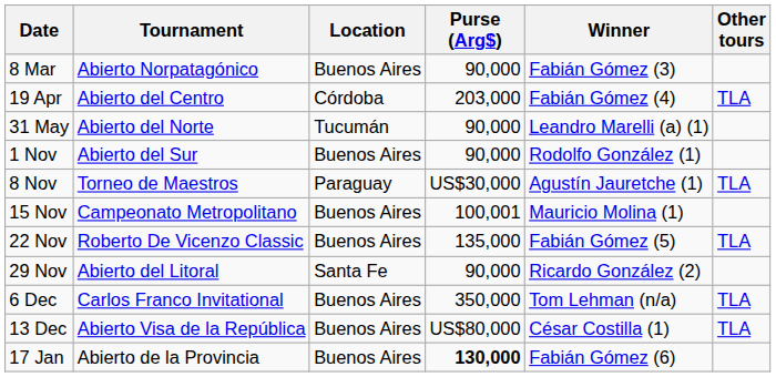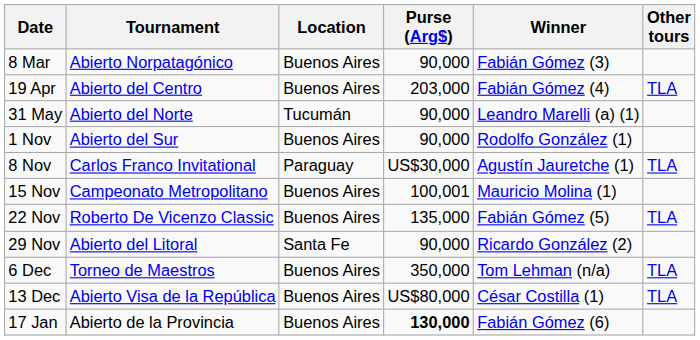19 Apr | Location: Córdoba -> Buenos Aires
8 Nov | Tournament: Torneo de Maestros -> Carlos Franco Invitational
6 Dec | Tournament: Carlos Franco Invitational -> Torneo de Maestros
